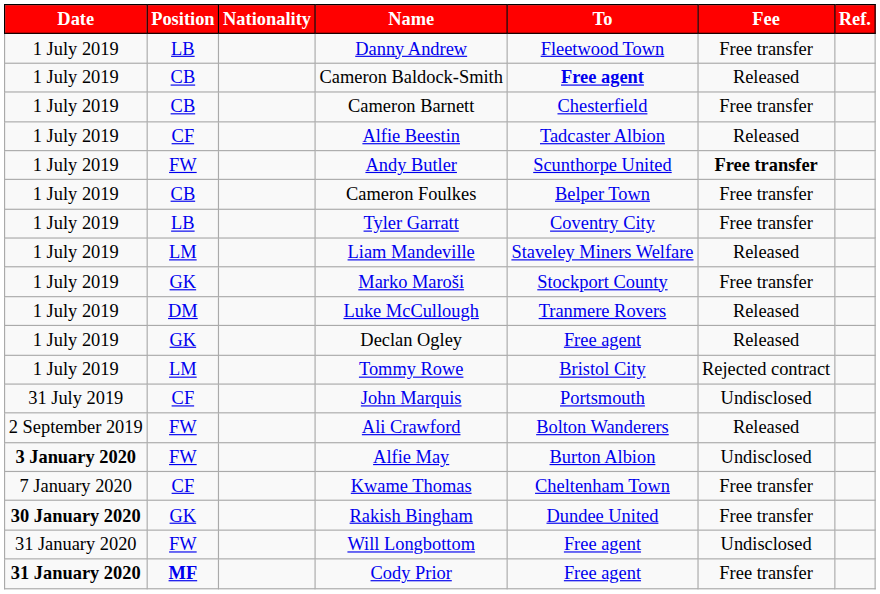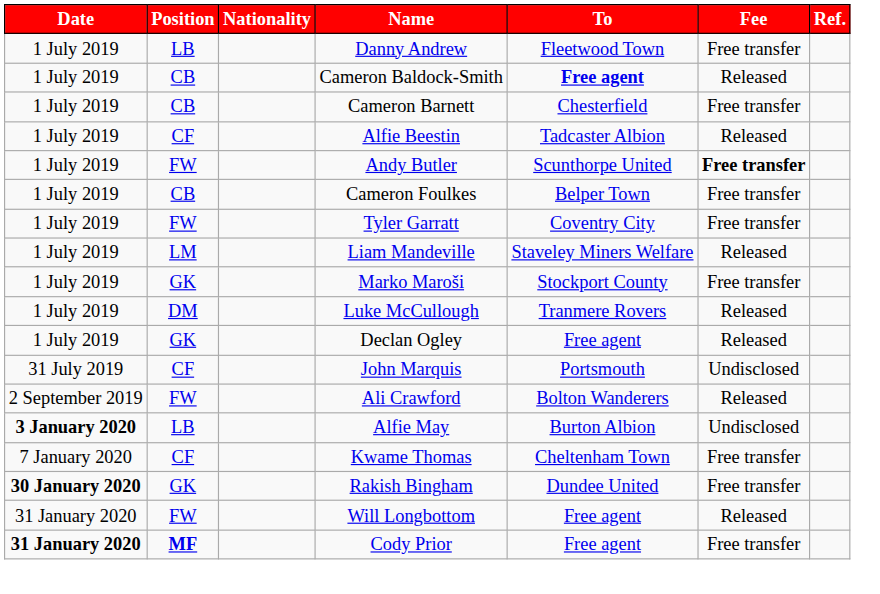Tyler Garratt | Position: LB -> FW
- row: 1 July 2019 | LM | Tommy Rowe | Bristol City | Rejected contract
Alfie May | Position: FW -> LB
Will Longbottom | Fee: Undisclosed -> Released
